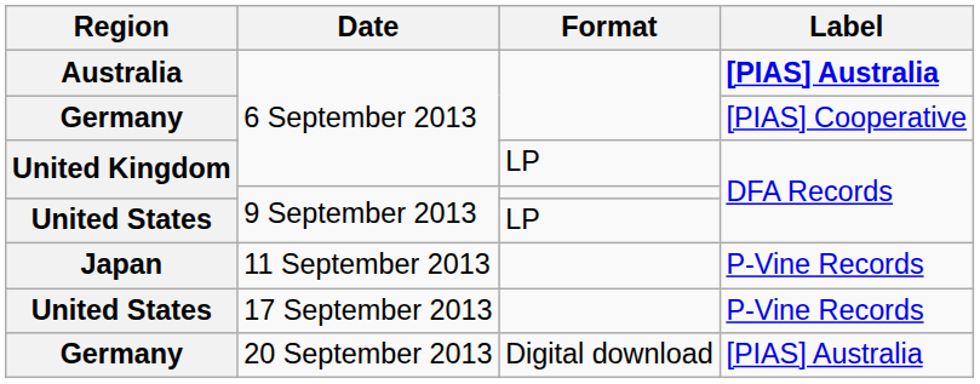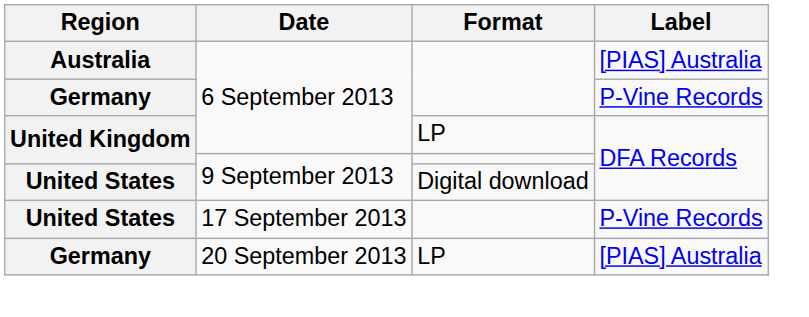Australia | Label: bold -> normal
Germany / 6 September 2013 | Label: [PIAS] Cooperative -> P-Vine Records
United States / 9 September 2013 | Format: LP -> Digital download
- row: Japan | 11 September 2013 | P-Vine Records
Germany / 20 September 2013 | Format: Digital download -> LP
